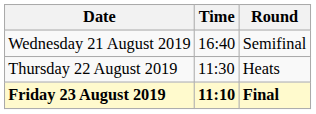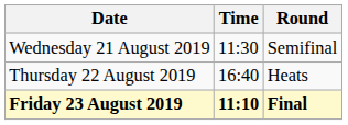Wednesday 21 August 2019 | Time: 16:40 -> 11:30
Thursday 22 August 2019 | Time: 11:30 -> 16:40
